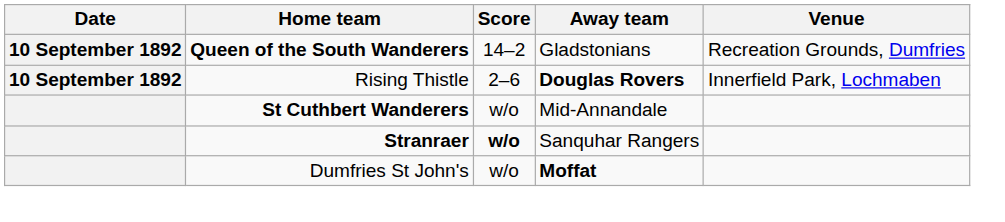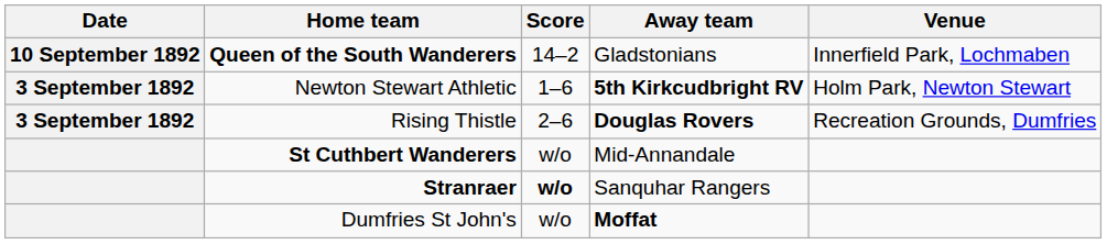Queen of the South Wanderers | Venue: Recreation Grounds, Dumfries -> Innerfield Park, Lochmaben
+ row: 3 September 1892 | Newton Stewart Athletic | 1–6 | 5th Kirkcudbright RV | Holm Park, Newton Stewart
Rising Thistle | Date: 10 September 1892 -> 3 September 1892
Rising Thistle | Venue: Innerfield Park, Lochmaben -> Recreation Grounds, Dumfries
